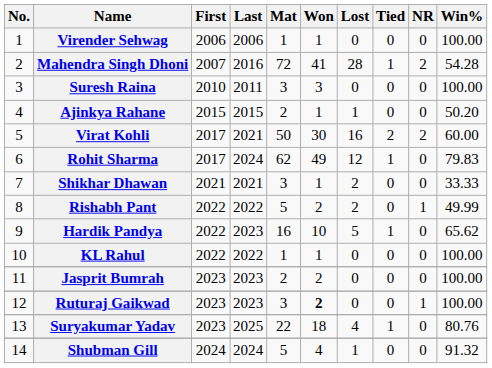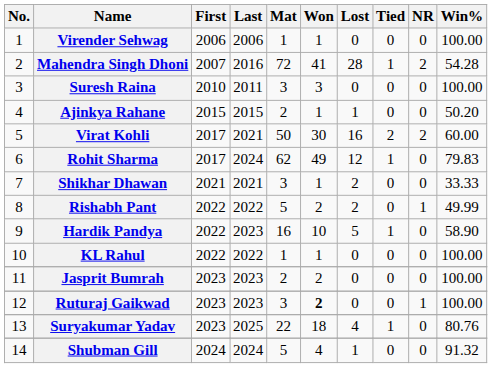Hardik Pandya | Win%: 65.62 -> 58.90
